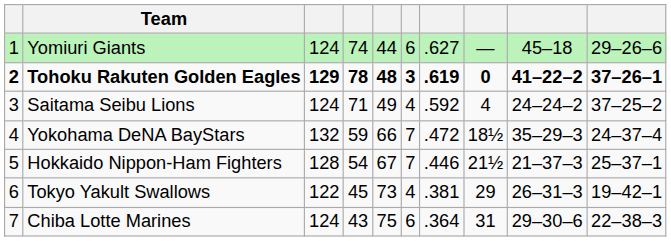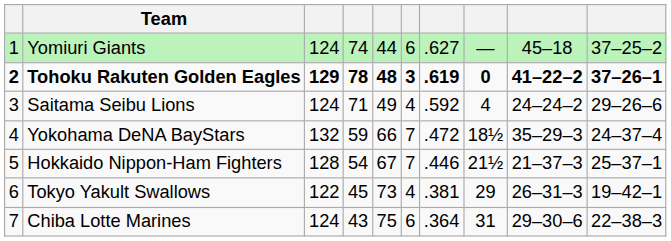Yomiuri Giants | column 10: 29–26–6 -> 37–25–2
Saitama Seibu Lions | column 10: 37–25–2 -> 29–26–6
